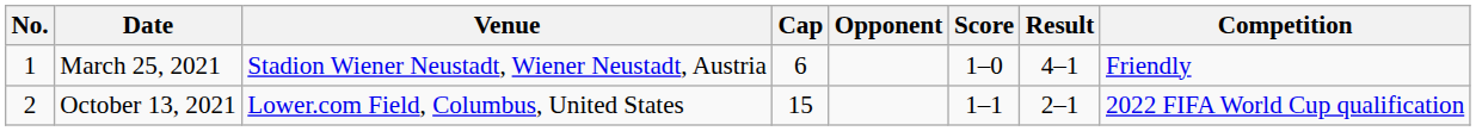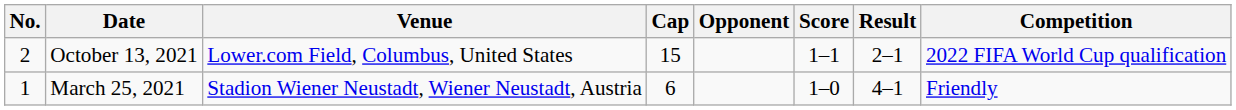rows swapped: March 25, 2021 <-> October 13, 2021
